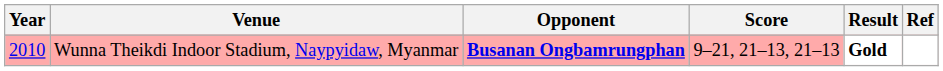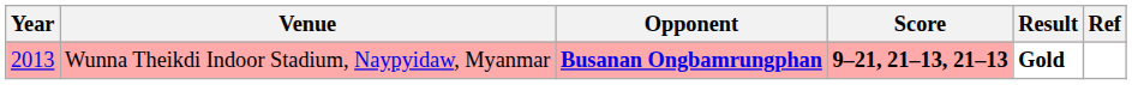Wunna Theikdi Indoor Stadium, Naypyidaw, Myanmar | Year: 2010 -> 2013
Wunna Theikdi Indoor Stadium, Naypyidaw, Myanmar | Score: normal -> bold
